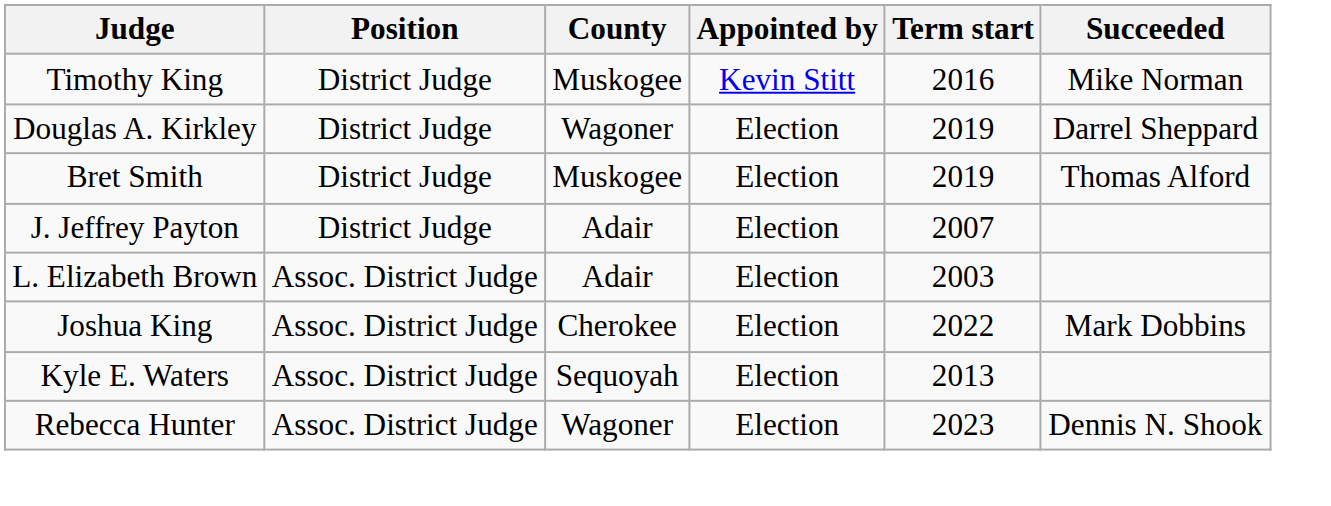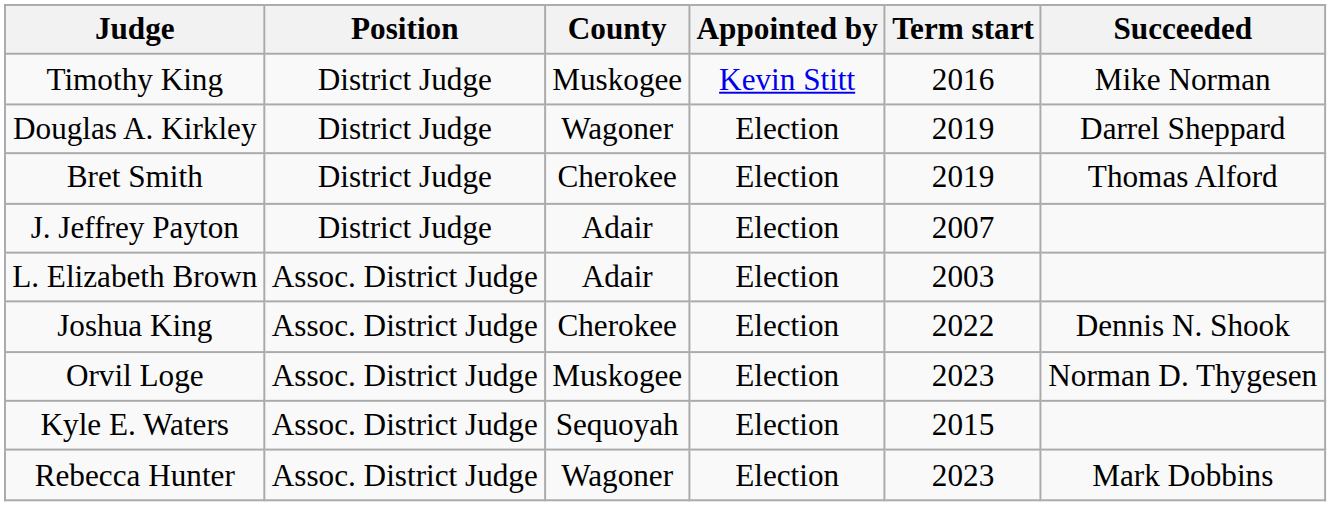Bret Smith | County: Muskogee -> Cherokee
Joshua King | Succeeded: Mark Dobbins -> Dennis N. Shook
+ row: Orvil Loge | Assoc. District Judge | Muskogee | Election | 2023 | Norman D. Thygesen
Kyle E. Waters | Term start: 2013 -> 2015
Rebecca Hunter | Succeeded: Dennis N. Shook -> Mark Dobbins
